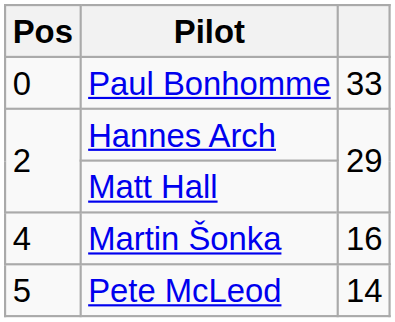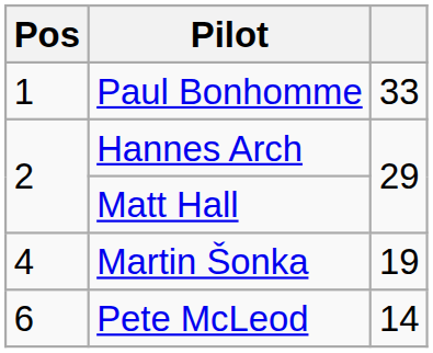Paul Bonhomme | Pos: 0 -> 1
Martin Šonka | column 3: 16 -> 19
Pete McLeod | Pos: 5 -> 6
